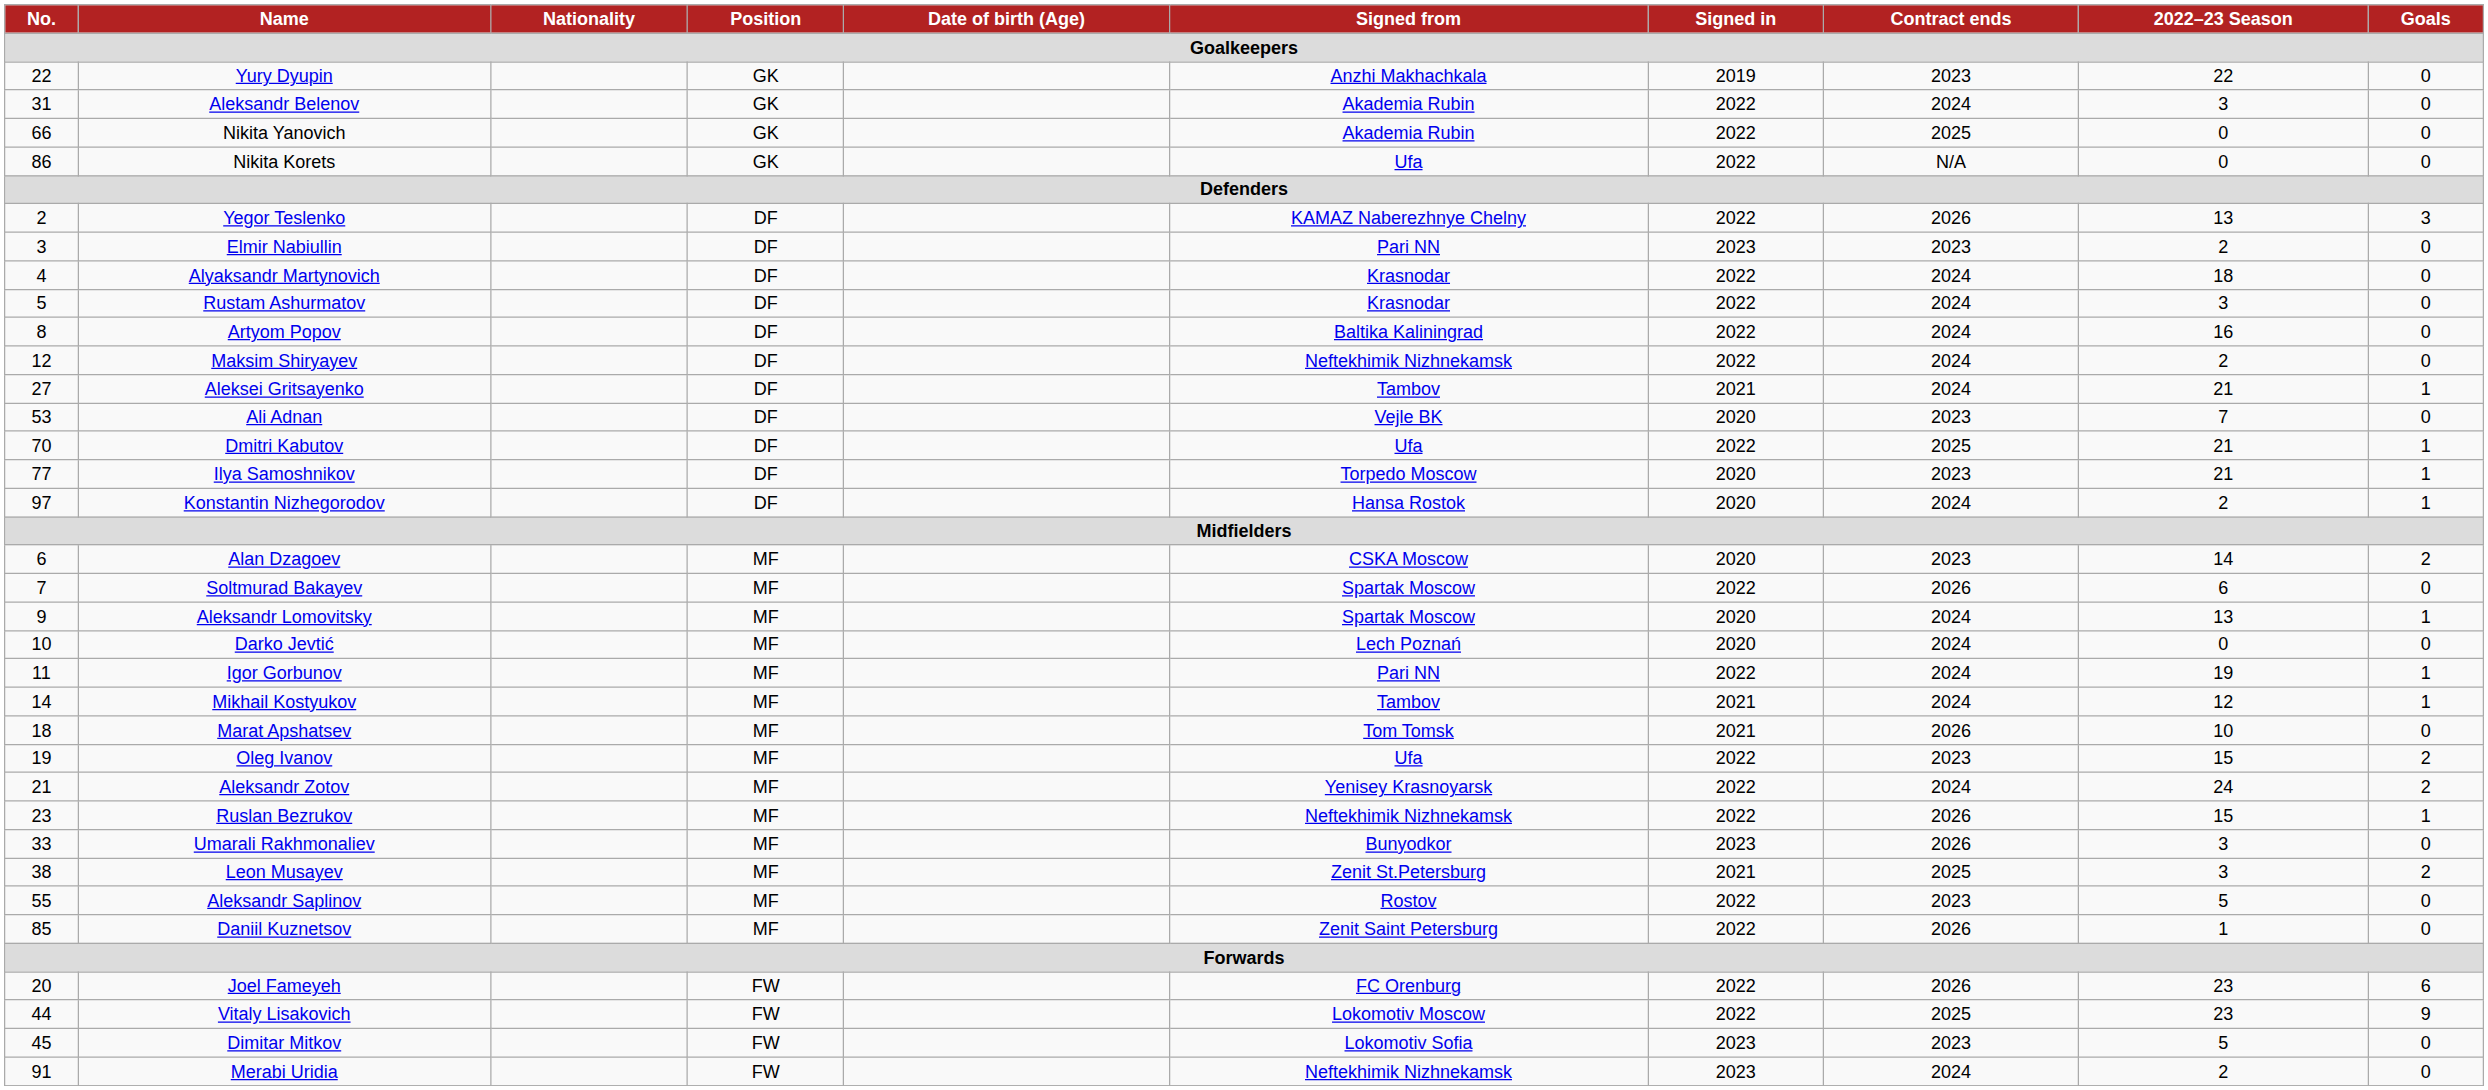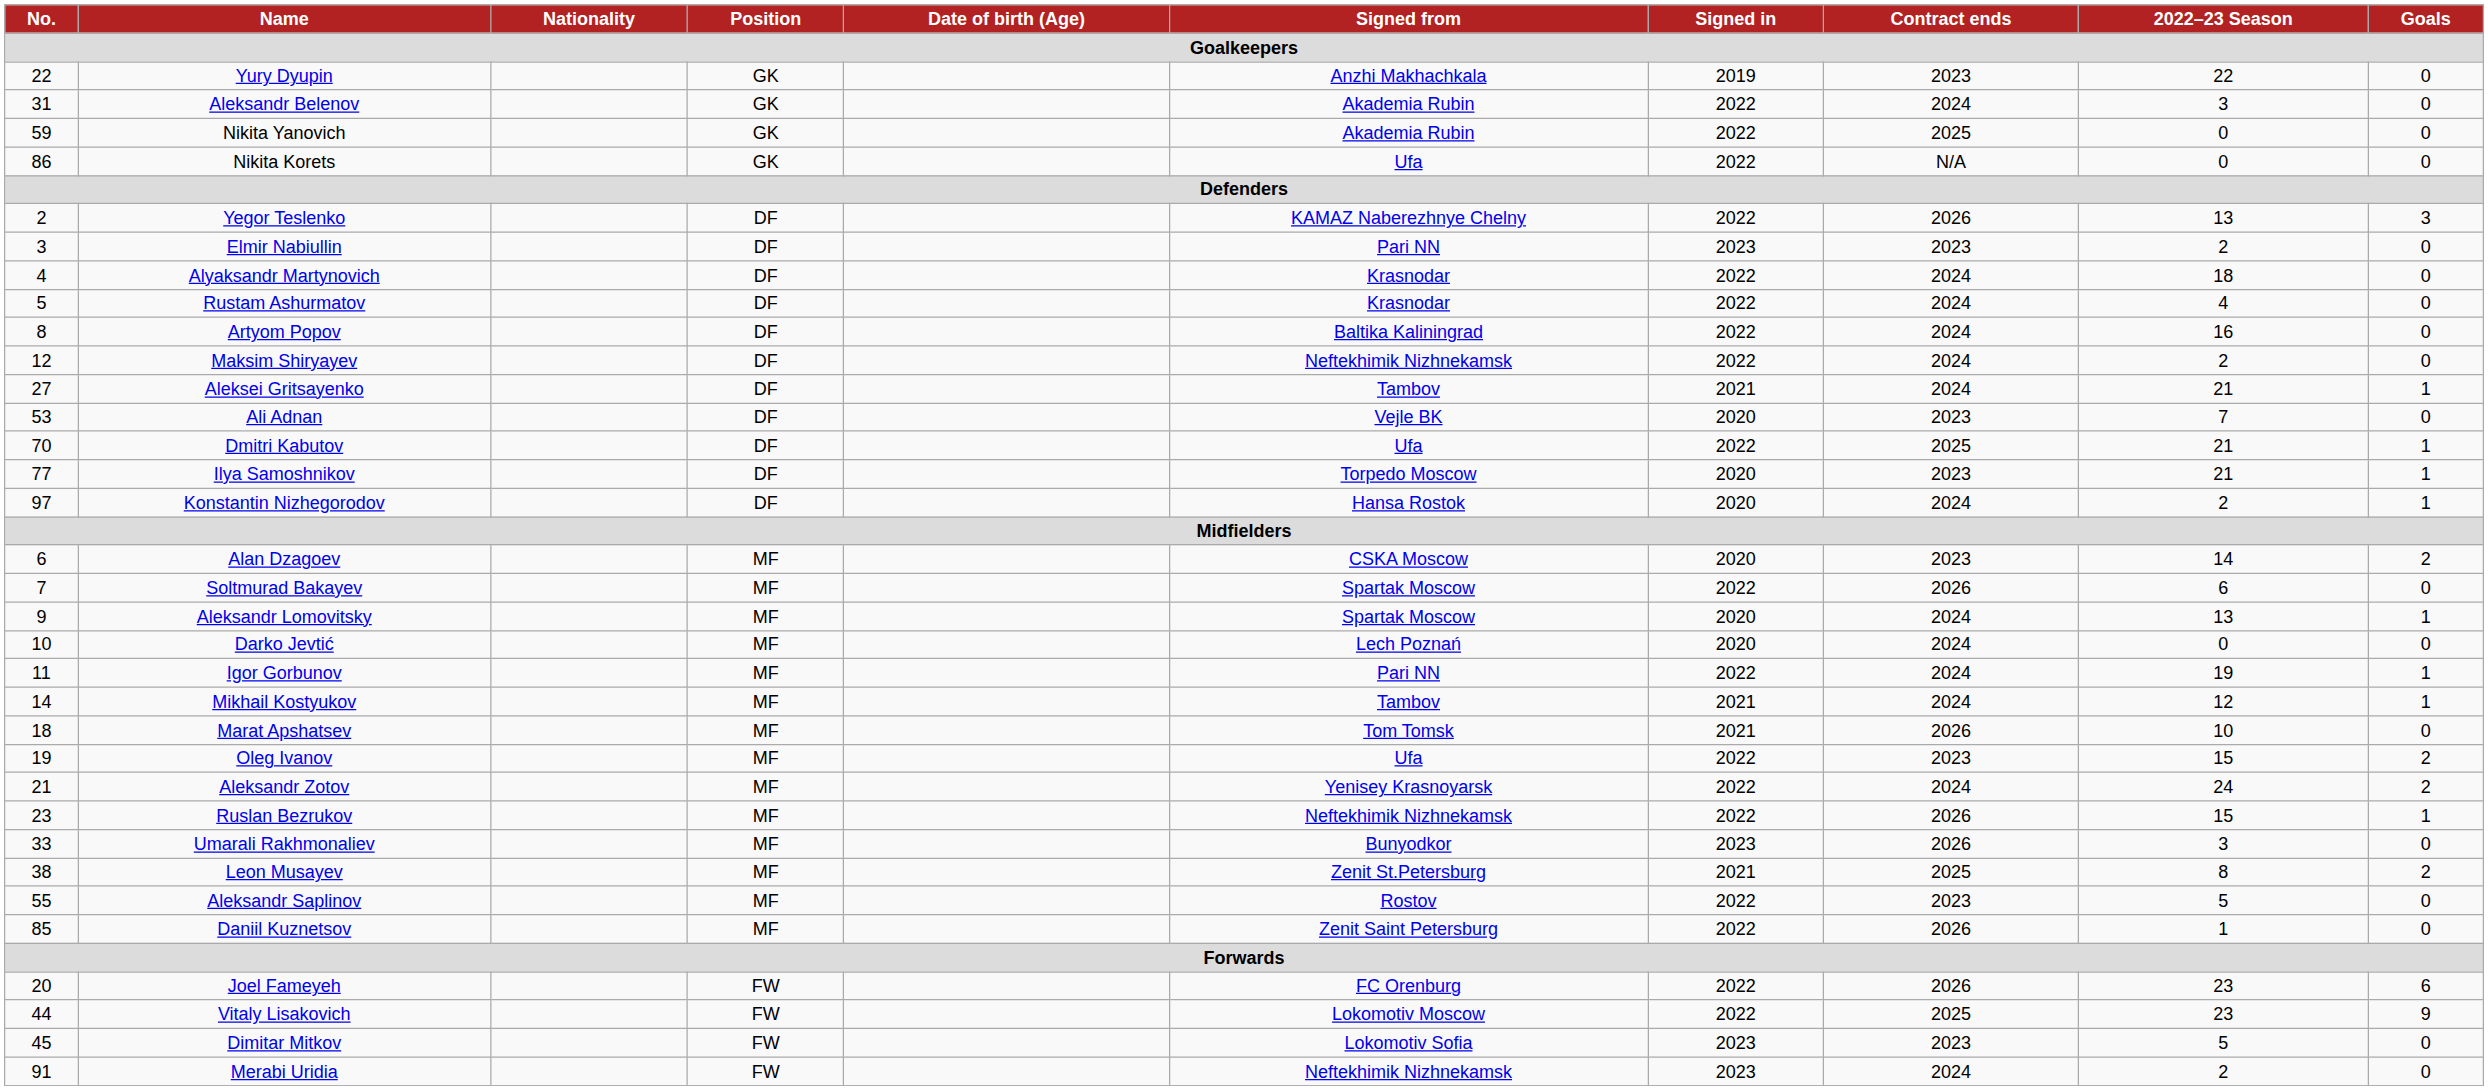Nikita Yanovich | No.: 66 -> 59
Rustam Ashurmatov | 2022–23 Season: 3 -> 4
Leon Musayev | 2022–23 Season: 3 -> 8
